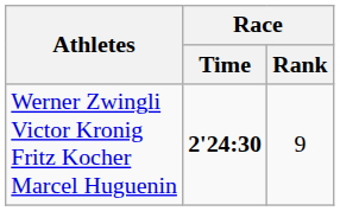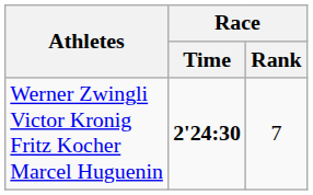Werner Zwingli Victor Kronig Fritz Kocher Marcel Huguenin | Race / Rank: 9 -> 7
